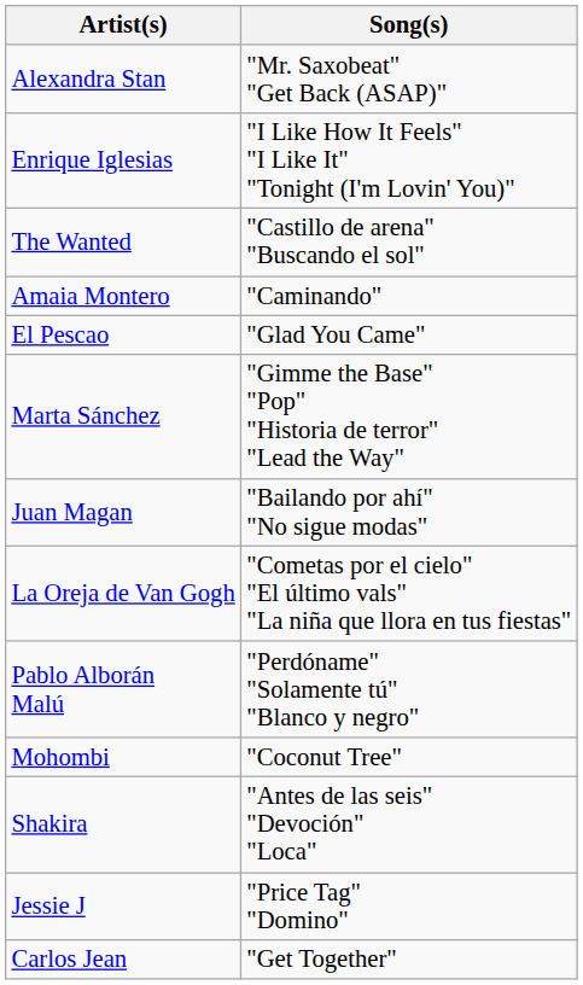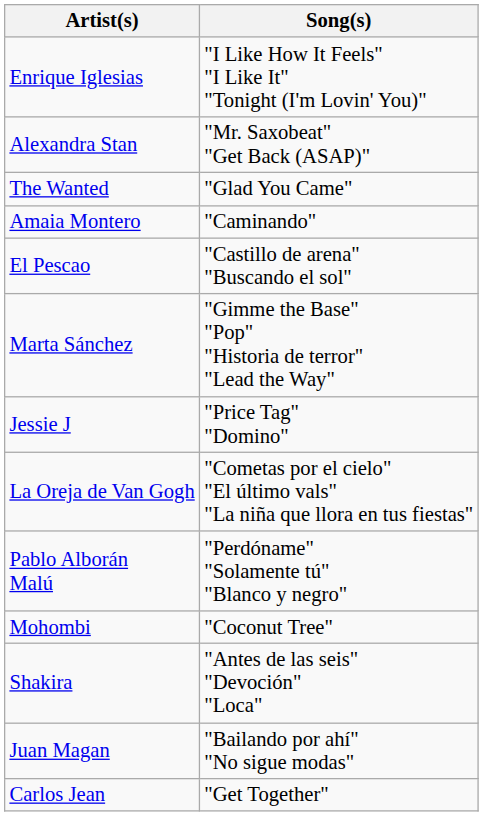rows swapped: Enrique Iglesias <-> Alexandra Stan
The Wanted | Song(s): "Castillo de arena" "Buscando el sol" -> "Glad You Came"
El Pescao | Song(s): "Glad You Came" -> "Castillo de arena" "Buscando el sol"
rows swapped: Juan Magan <-> Jessie J
